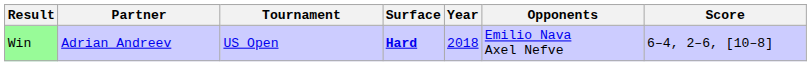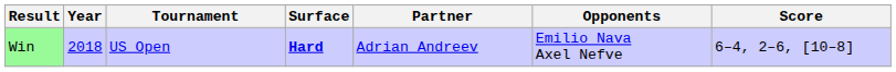columns swapped: Year <-> Partner
